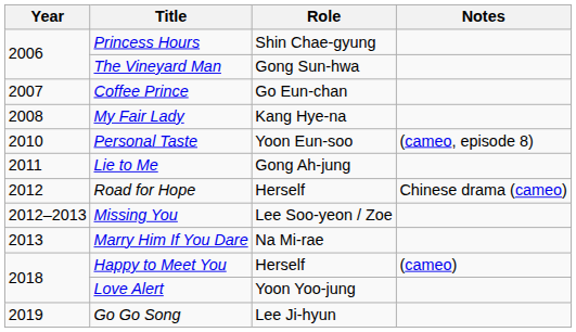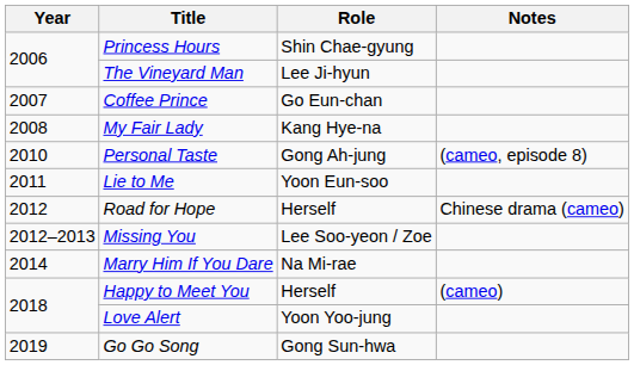The Vineyard Man | Role: Gong Sun-hwa -> Lee Ji-hyun
Personal Taste | Role: Yoon Eun-soo -> Gong Ah-jung
Lie to Me | Role: Gong Ah-jung -> Yoon Eun-soo
Marry Him If You Dare | Year: 2013 -> 2014
Go Go Song | Role: Lee Ji-hyun -> Gong Sun-hwa
